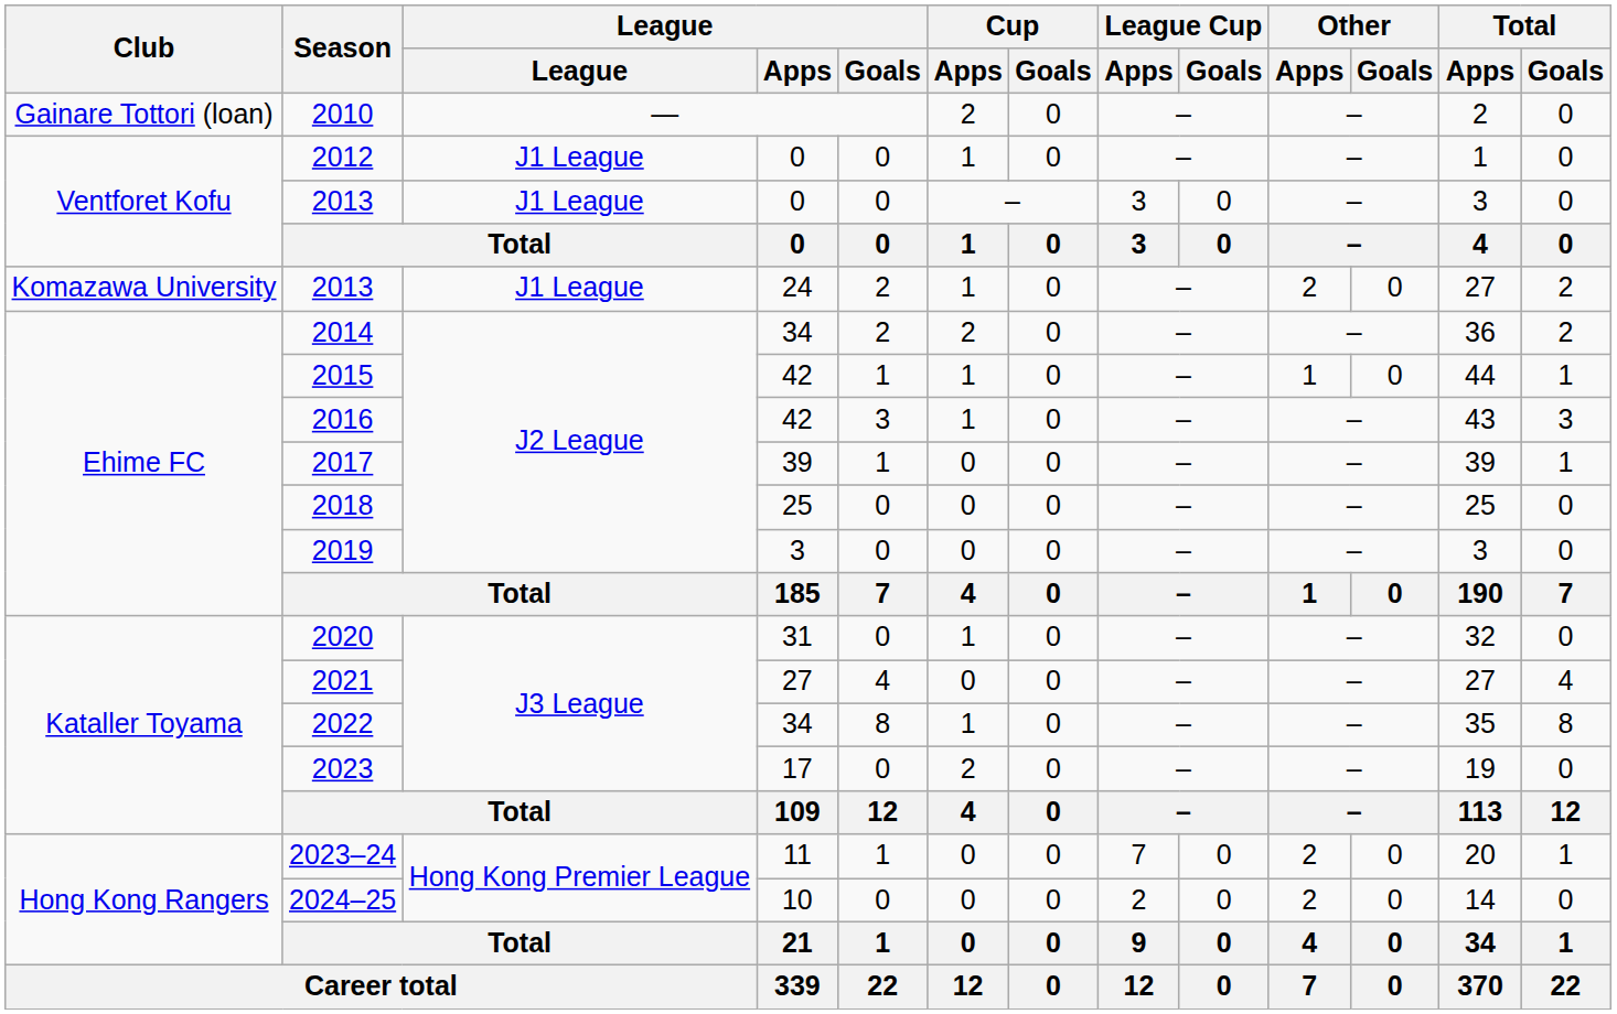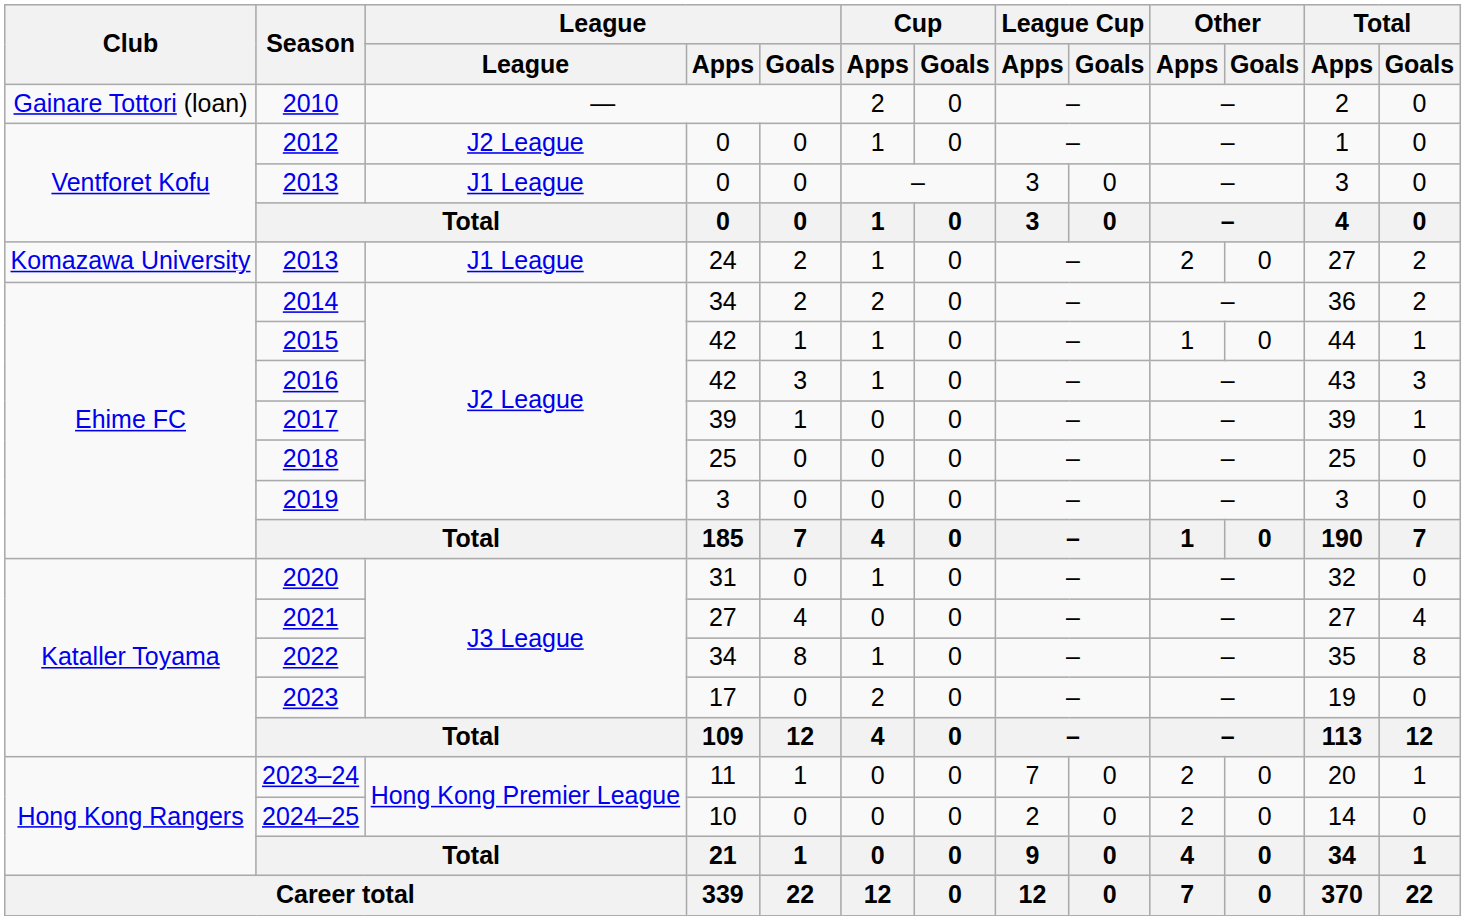2012 | League: J1 League -> J2 League
